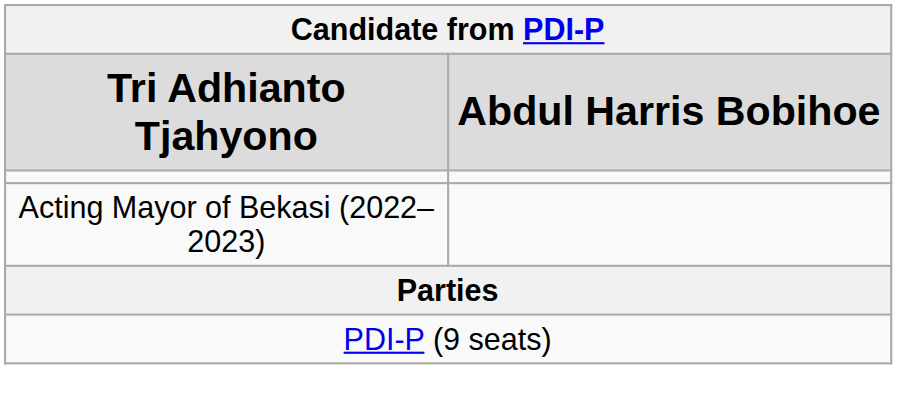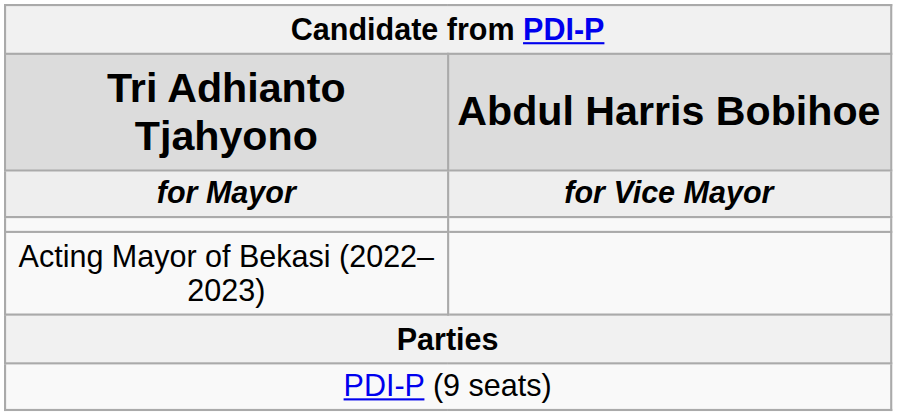+ row: for Mayor | for Vice Mayor
